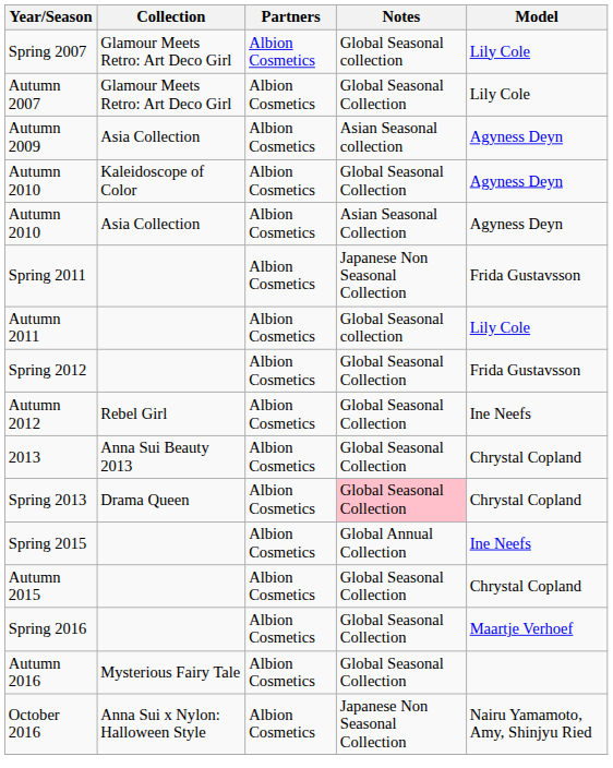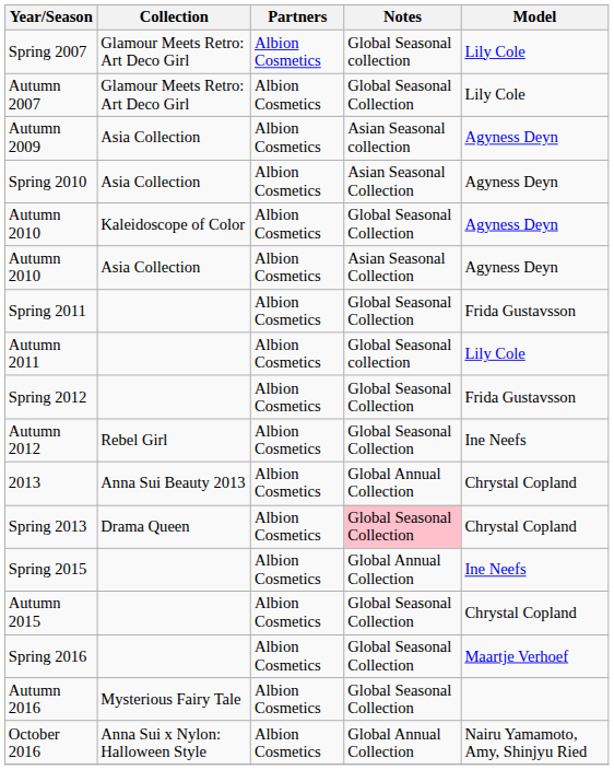+ row: Spring 2010 | Asia Collection | Albion Cosmetics | Asian Seasonal Collection | Agyness Deyn
Spring 2011 | Notes: Japanese Non Seasonal Collection -> Global Seasonal Collection
2013 | Notes: Global Seasonal Collection -> Global Annual Collection
October 2016 | Notes: Japanese Non Seasonal Collection -> Global Annual Collection
